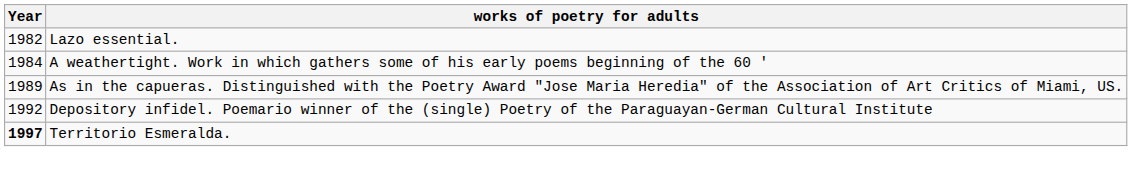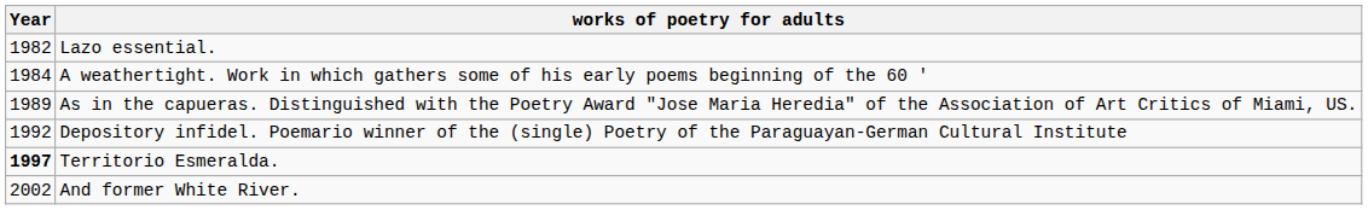+ row: 2002 | And former White River.
